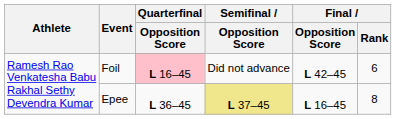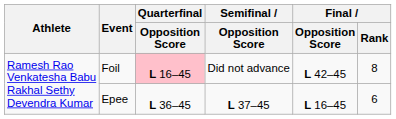Foil | Final / Rank: 6 -> 8
Epee | Semifinal / Opposition Score: khaki background -> no background
Epee | Final / Rank: 8 -> 6
